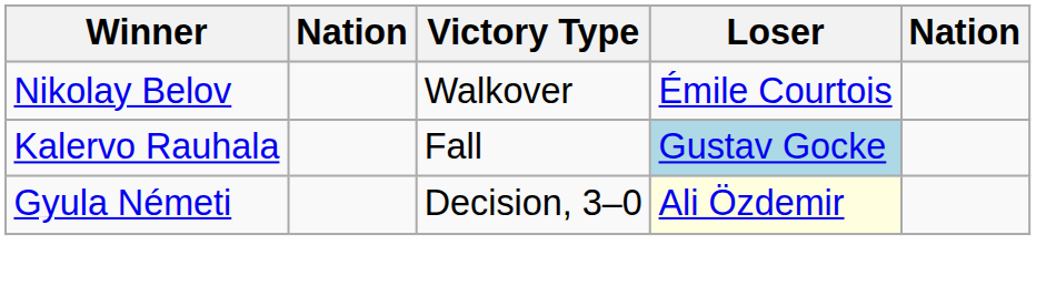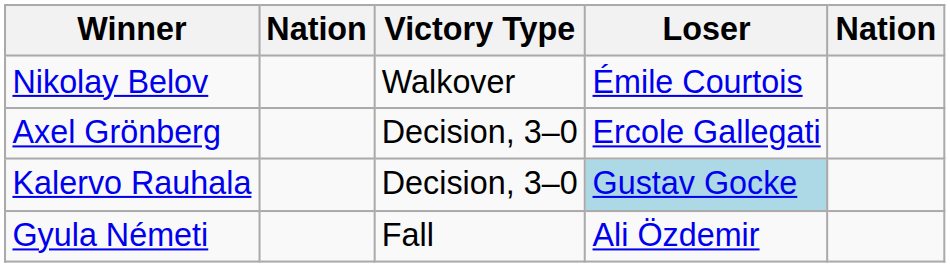+ row: Axel Grönberg | Decision, 3–0 | Ercole Gallegati
Kalervo Rauhala | Victory Type: Fall -> Decision, 3–0
Gyula Németi | Victory Type: Decision, 3–0 -> Fall
Gyula Németi | Loser: lightyellow background -> no background
